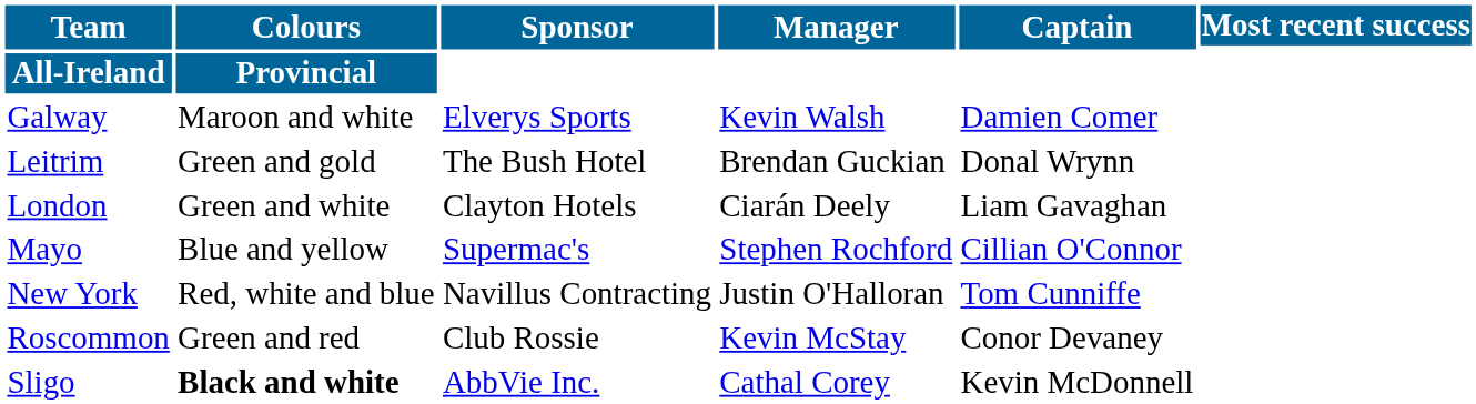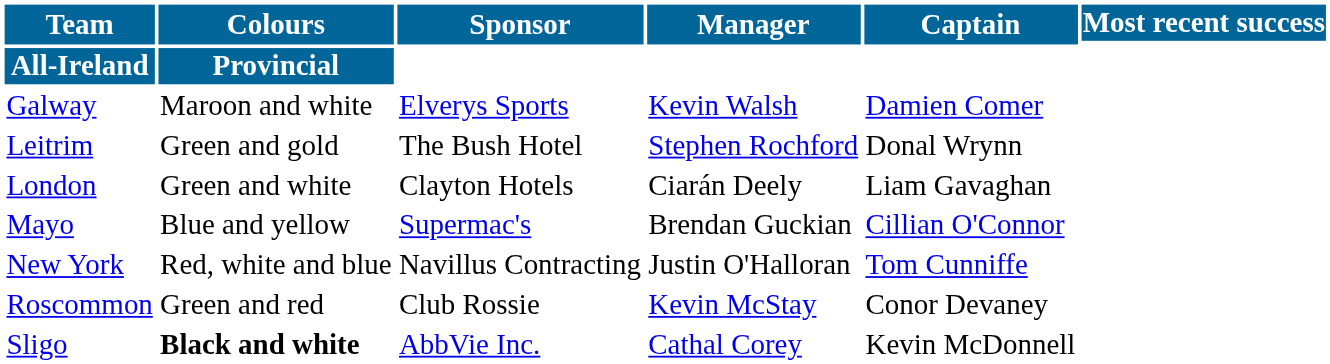Leitrim | Manager: Brendan Guckian -> Stephen Rochford
Mayo | Manager: Stephen Rochford -> Brendan Guckian
